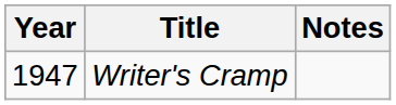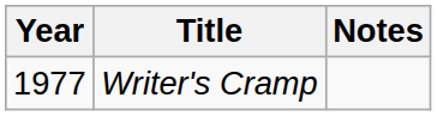Writer's Cramp | Year: 1947 -> 1977
